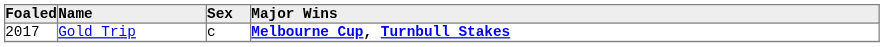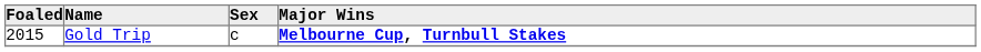Gold Trip | Foaled: 2017 -> 2015
